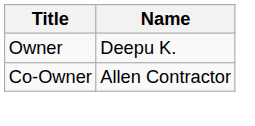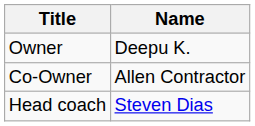+ row: Head coach | Steven Dias
